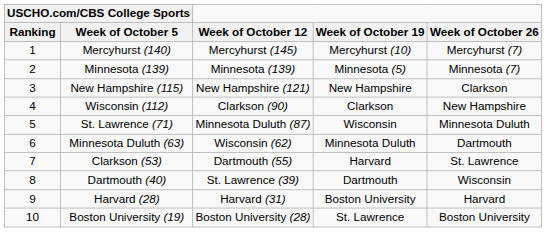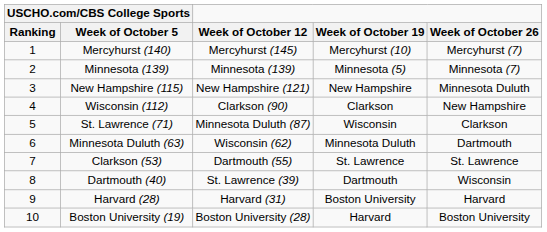New Hampshire (115) | Week of October 26: Clarkson -> Minnesota Duluth
St. Lawrence (71) | Week of October 26: Minnesota Duluth -> Clarkson
Clarkson (53) | Week of October 19: Harvard -> St. Lawrence
Boston University (19) | Week of October 19: St. Lawrence -> Harvard
